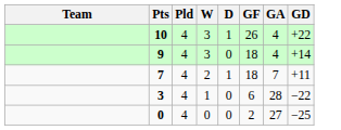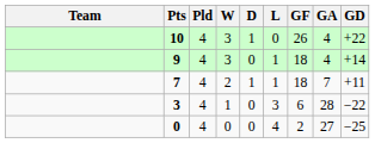+ column: L | 0 | 1 | 1 | 3 | 4
